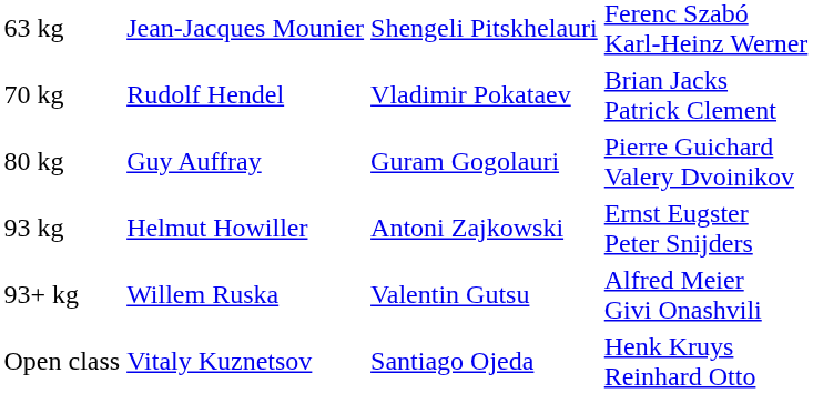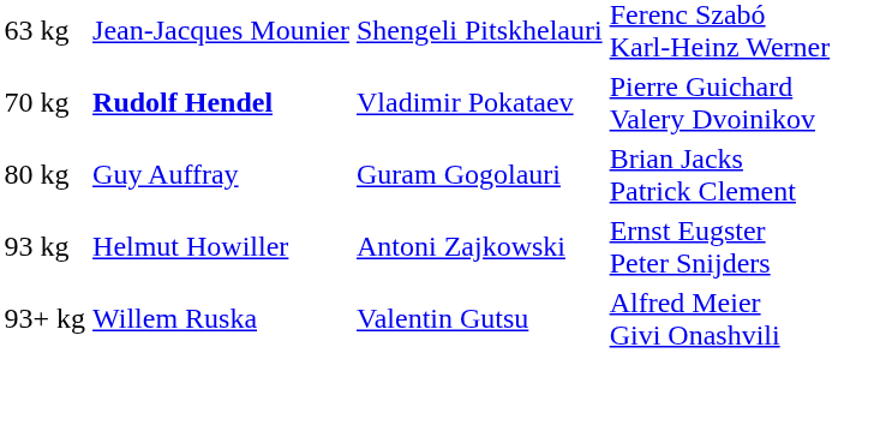70 kg | column 2: normal -> bold
70 kg | column 4: Brian Jacks Patrick Clement -> Pierre Guichard Valery Dvoinikov
80 kg | column 4: Pierre Guichard Valery Dvoinikov -> Brian Jacks Patrick Clement
- row: Open class | Vitaly Kuznetsov | Santiago Ojeda | Henk Kruys Reinhard Otto
